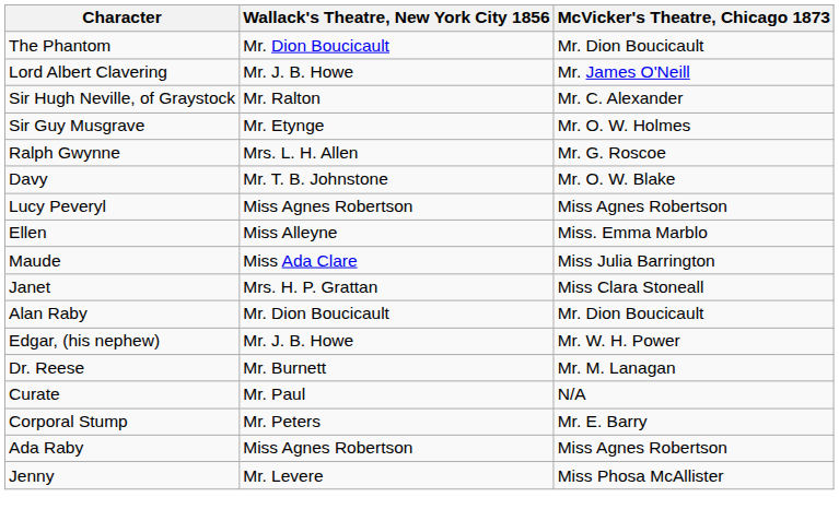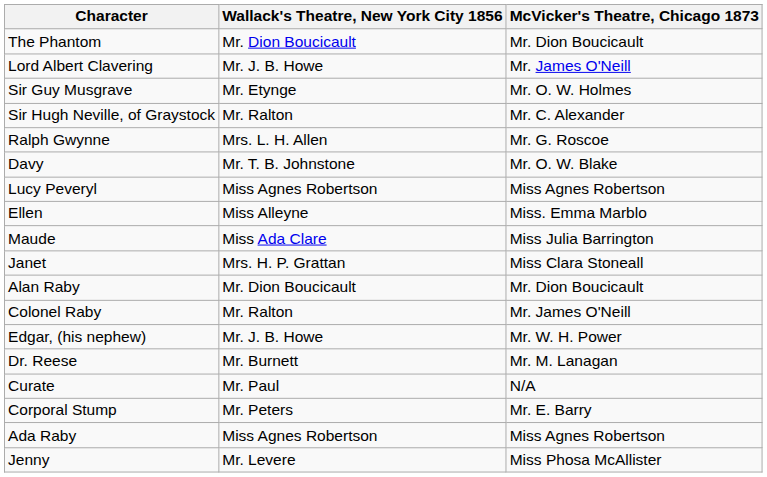rows swapped: Sir Hugh Neville, of Graystock <-> Sir Guy Musgrave
+ row: Colonel Raby | Mr. Ralton | Mr. James O'Neill
